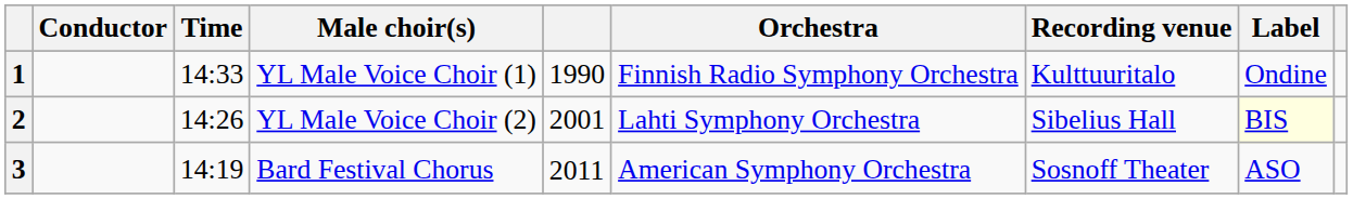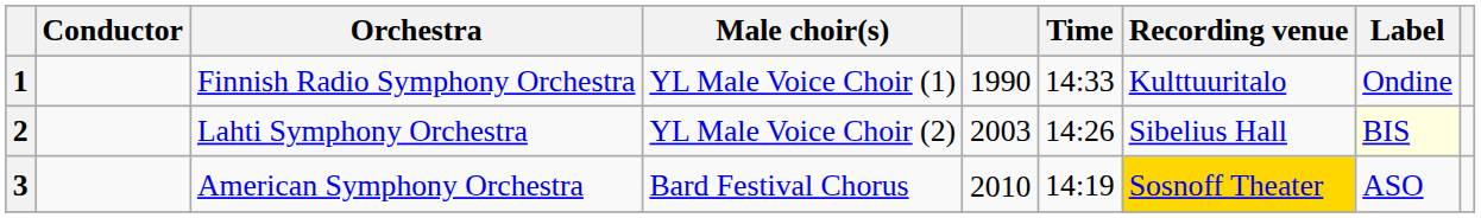columns swapped: Orchestra <-> Time
2 | column 5: 2001 -> 2003
3 | column 5: 2011 -> 2010
3 | Recording venue: no background -> gold background
